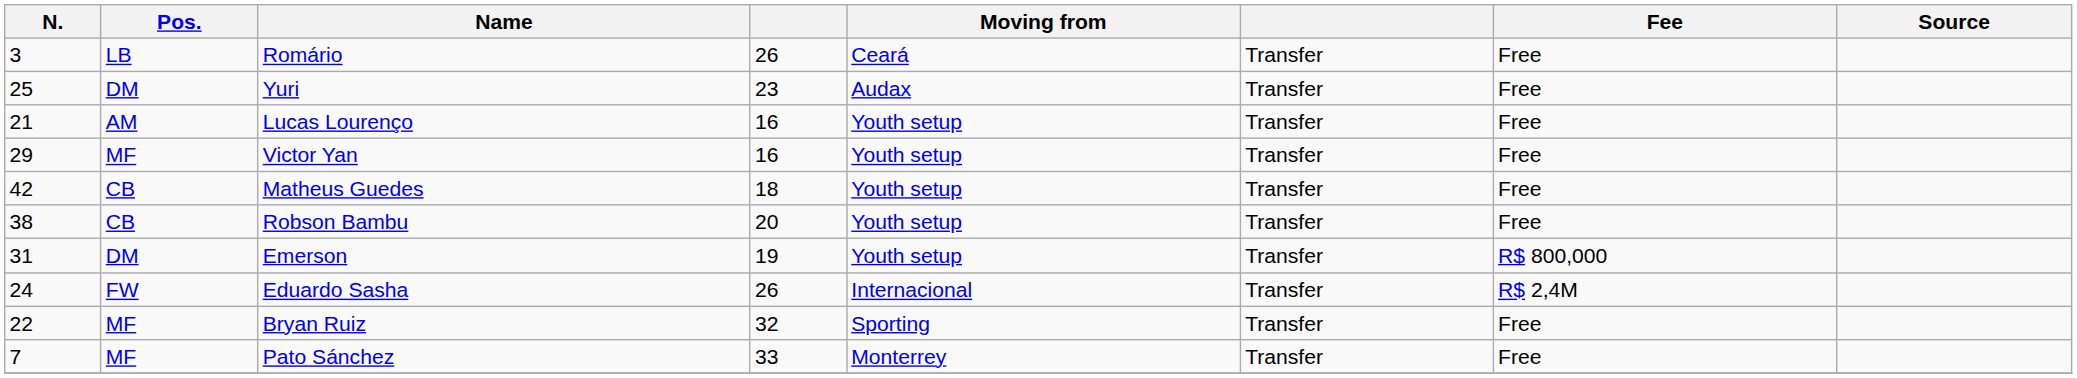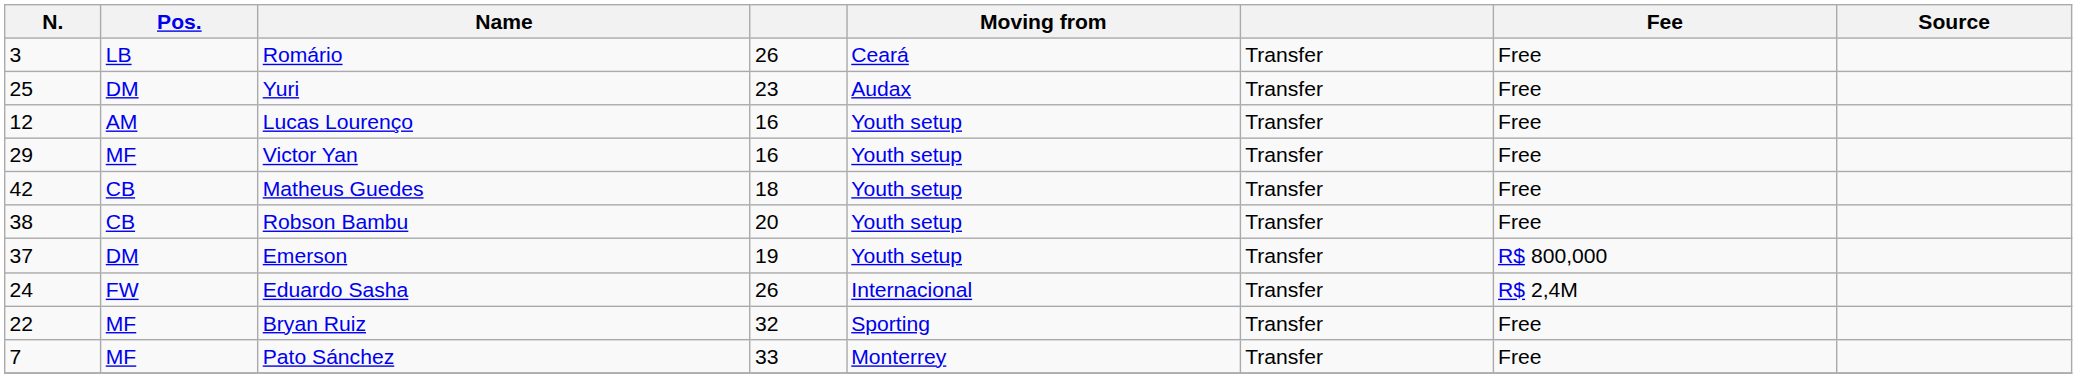Lucas Lourenço | N.: 21 -> 12
Emerson | N.: 31 -> 37
